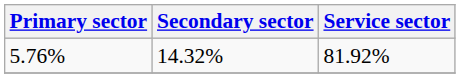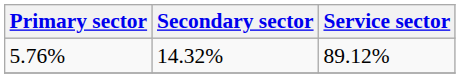5.76% | Service sector: 81.92% -> 89.12%
